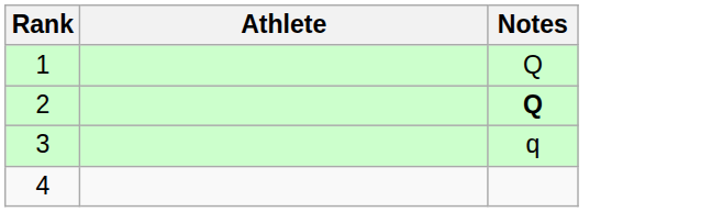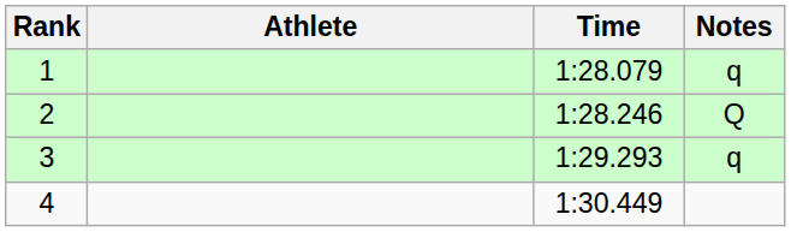+ column: Time | 1:28.079 | 1:28.246 | 1:29.293 | 1:30.449
1 | Notes: Q -> q
2 | Notes: bold -> normal
